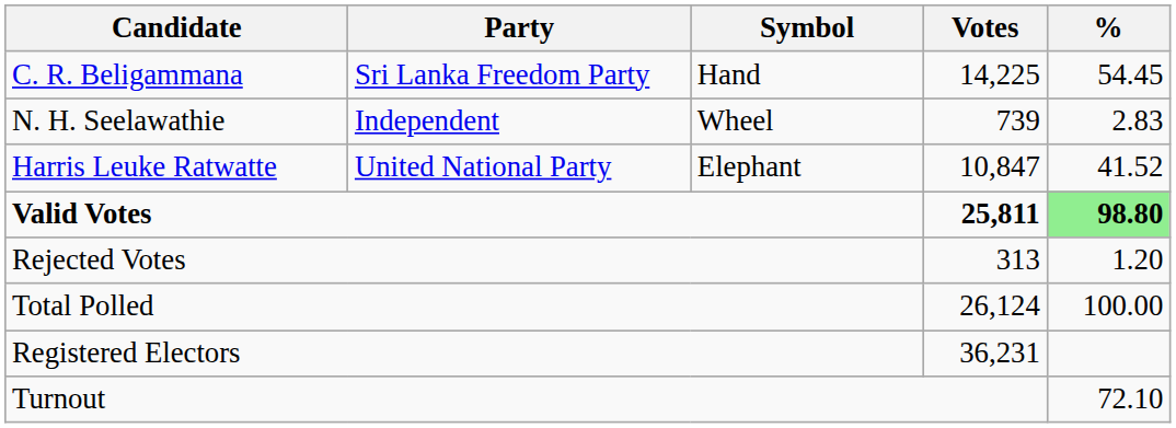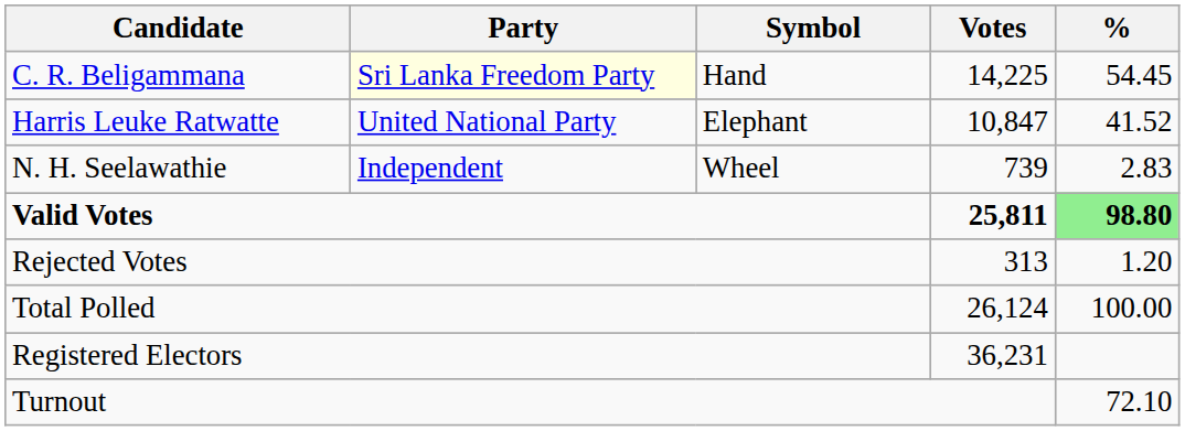C. R. Beligammana | Party: no background -> lightyellow background
rows swapped: Harris Leuke Ratwatte <-> N. H. Seelawathie
